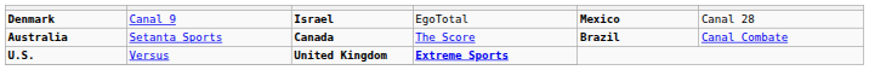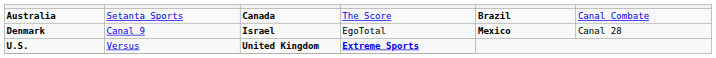rows swapped: Australia <-> Denmark
